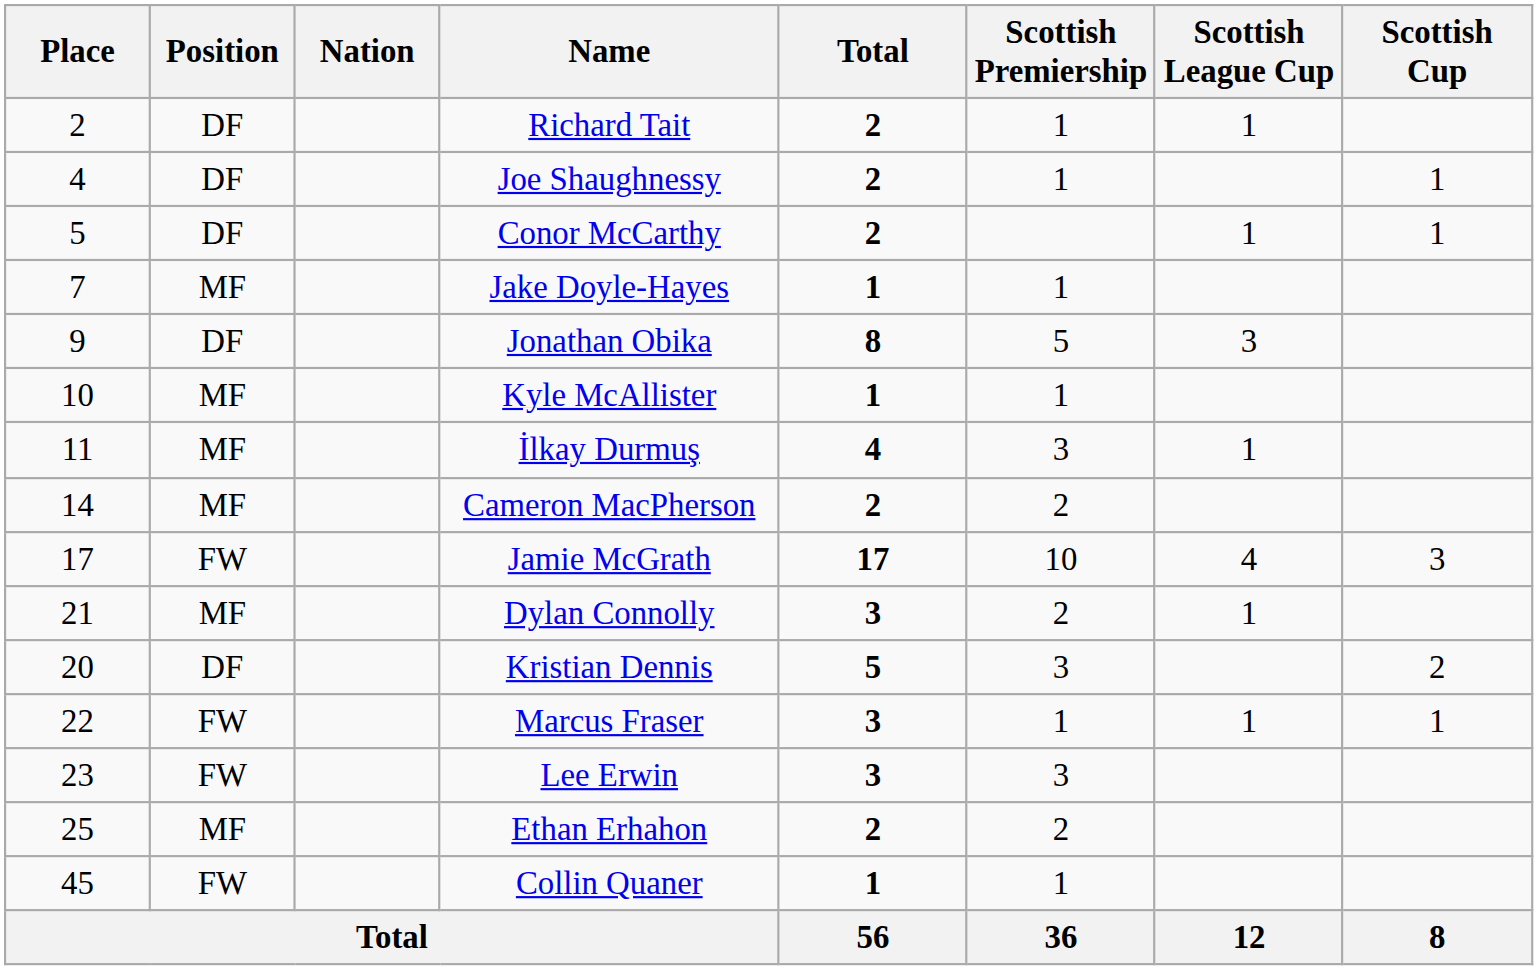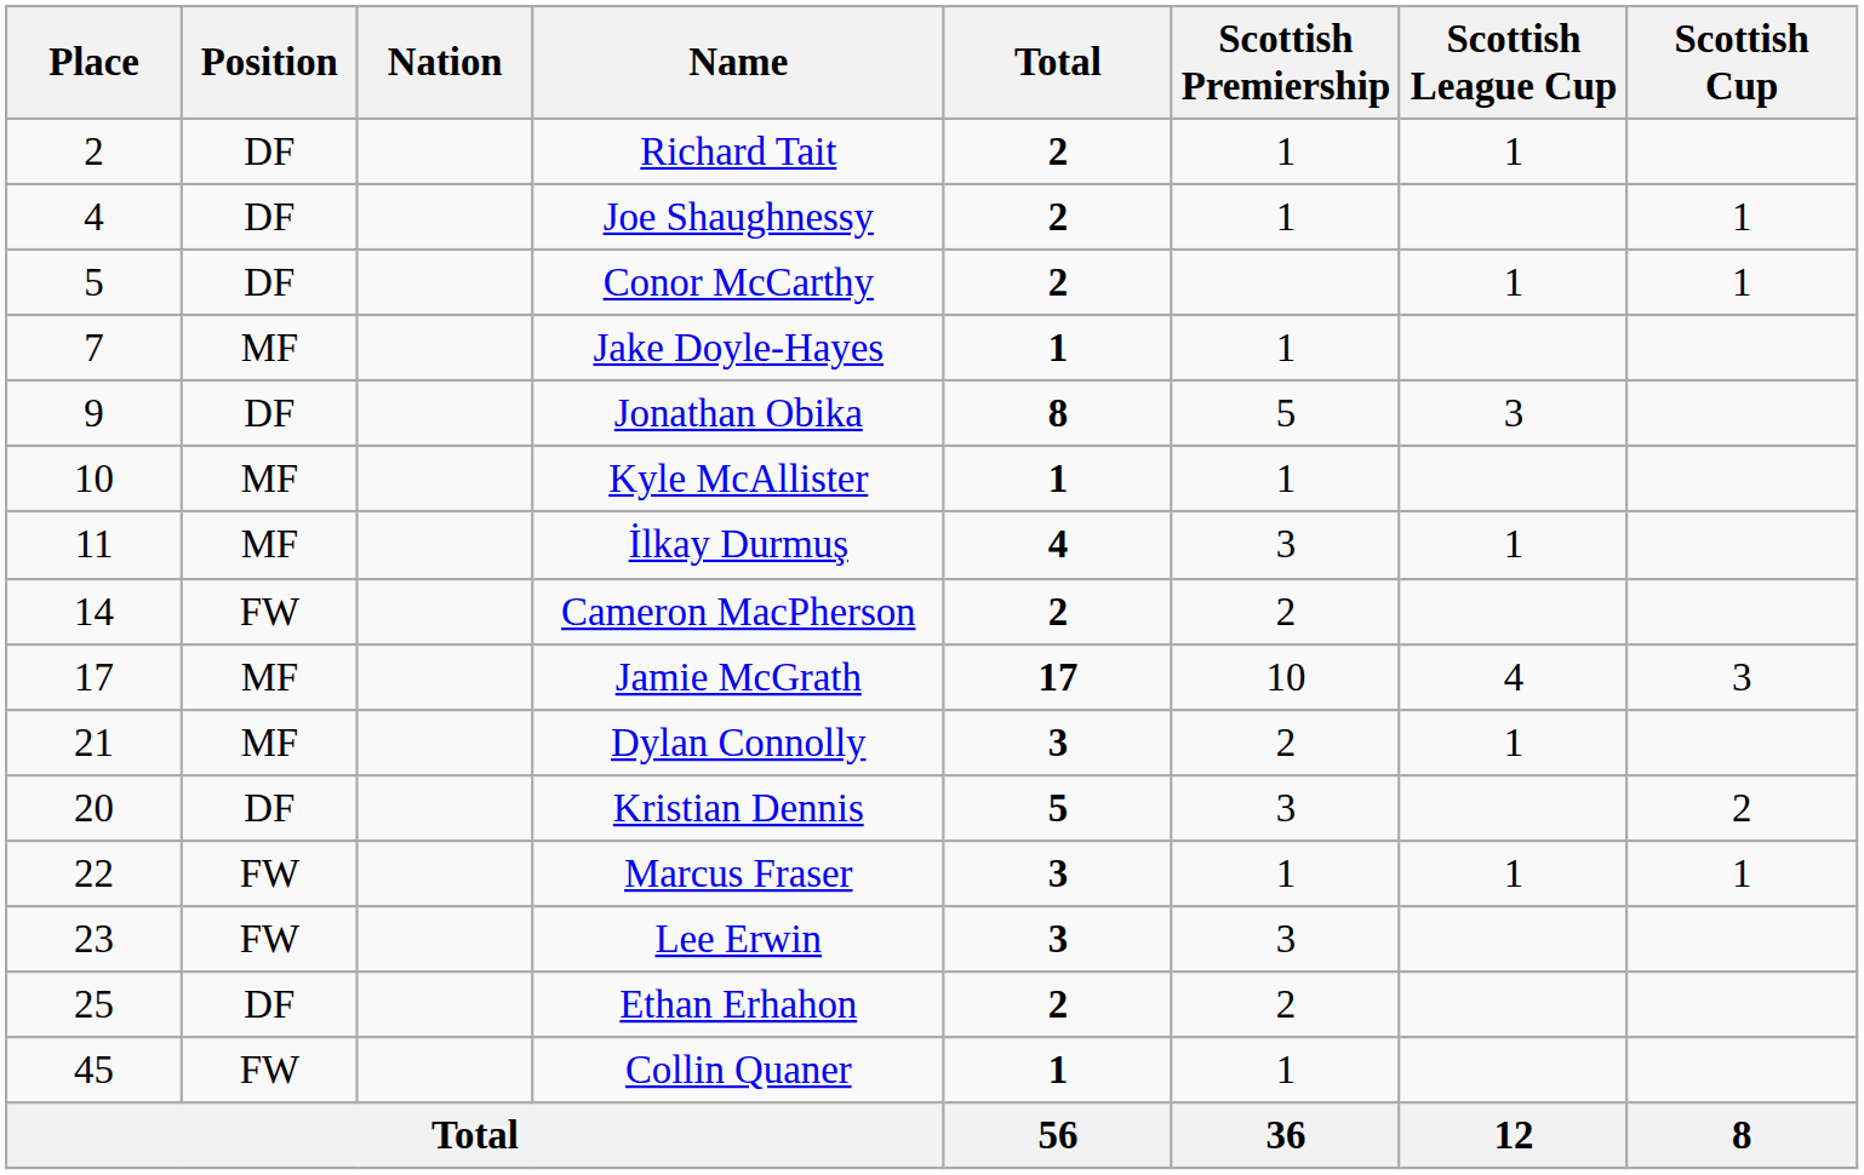Cameron MacPherson | Position: MF -> FW
Jamie McGrath | Position: FW -> MF
Ethan Erhahon | Position: MF -> DF
